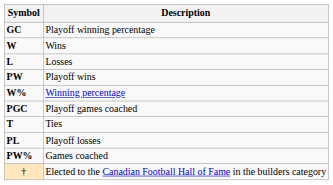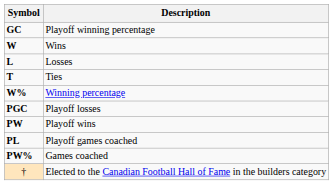rows swapped: T <-> PW
PGC | Description: Playoff games coached -> Playoff losses
PL | Description: Playoff losses -> Playoff games coached
